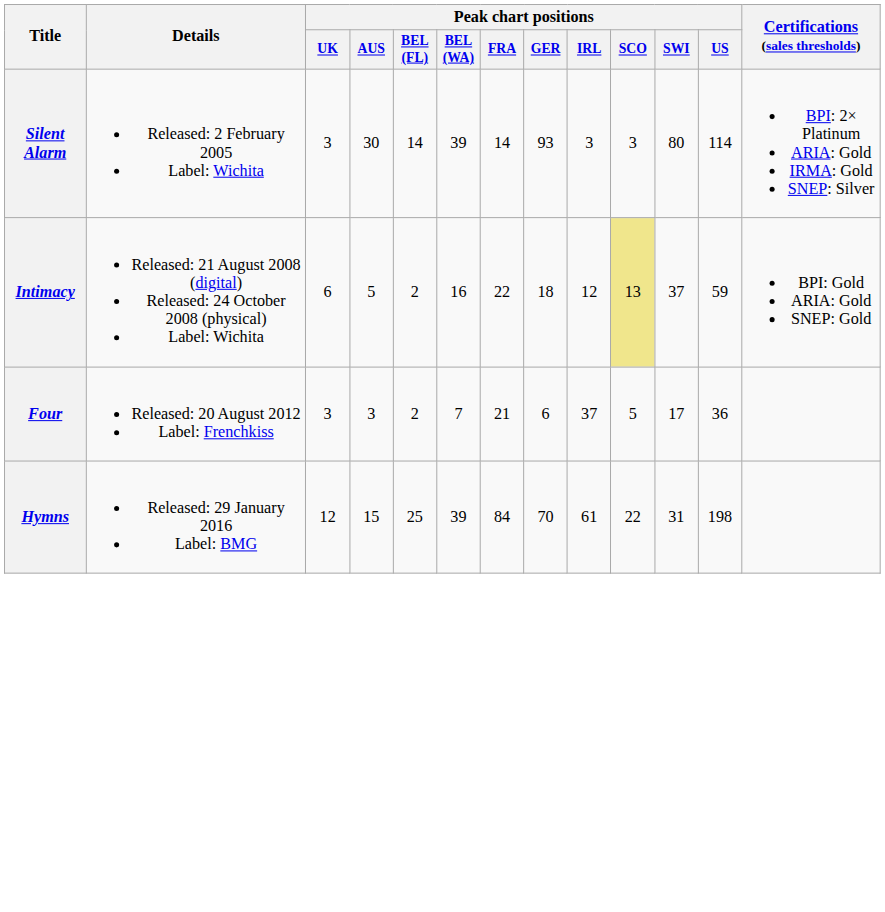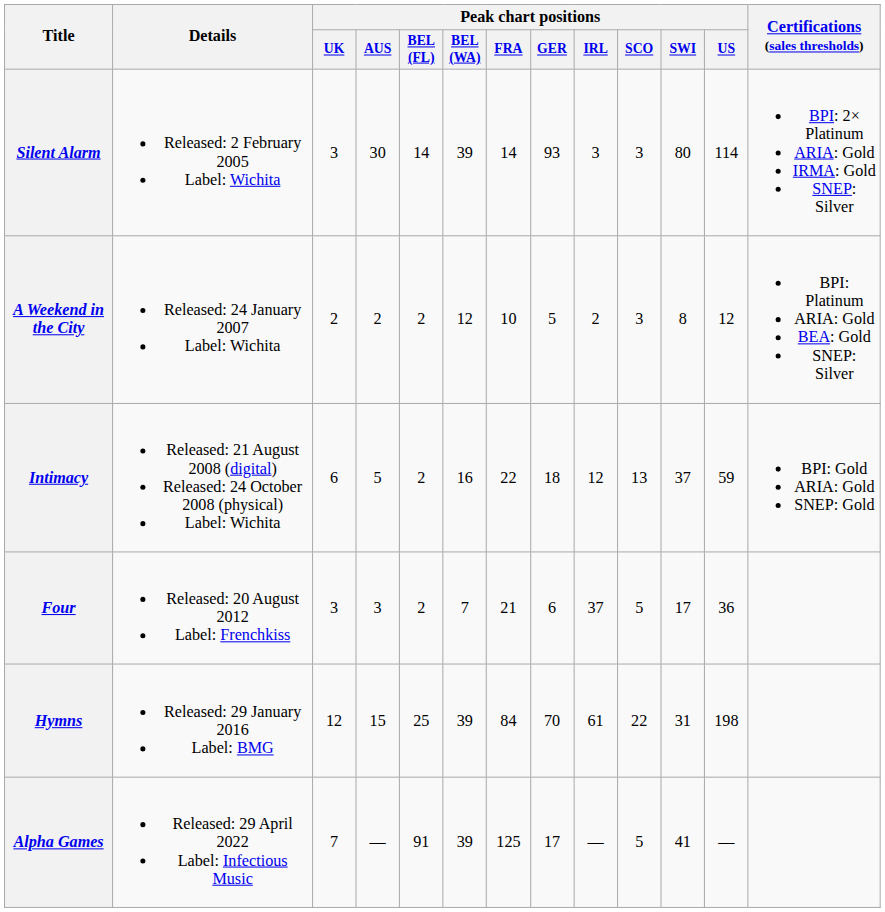+ row: A Weekend in the City | Released: 24 January 2007 Label: Wichita | 2 | 2 | 2 | 12 | 10 | 5 | 2 | 3 | 8 | 12 | BPI: Platinum ARIA: Gold BEA: Gold SNEP: Silver
Intimacy | Peak chart positions / SCO: khaki background -> no background
+ row: Alpha Games | Released: 29 April 2022 Label: Infectious Music | 7 | — | 91 | 39 | 125 | 17 | — | 5 | 41 | —
